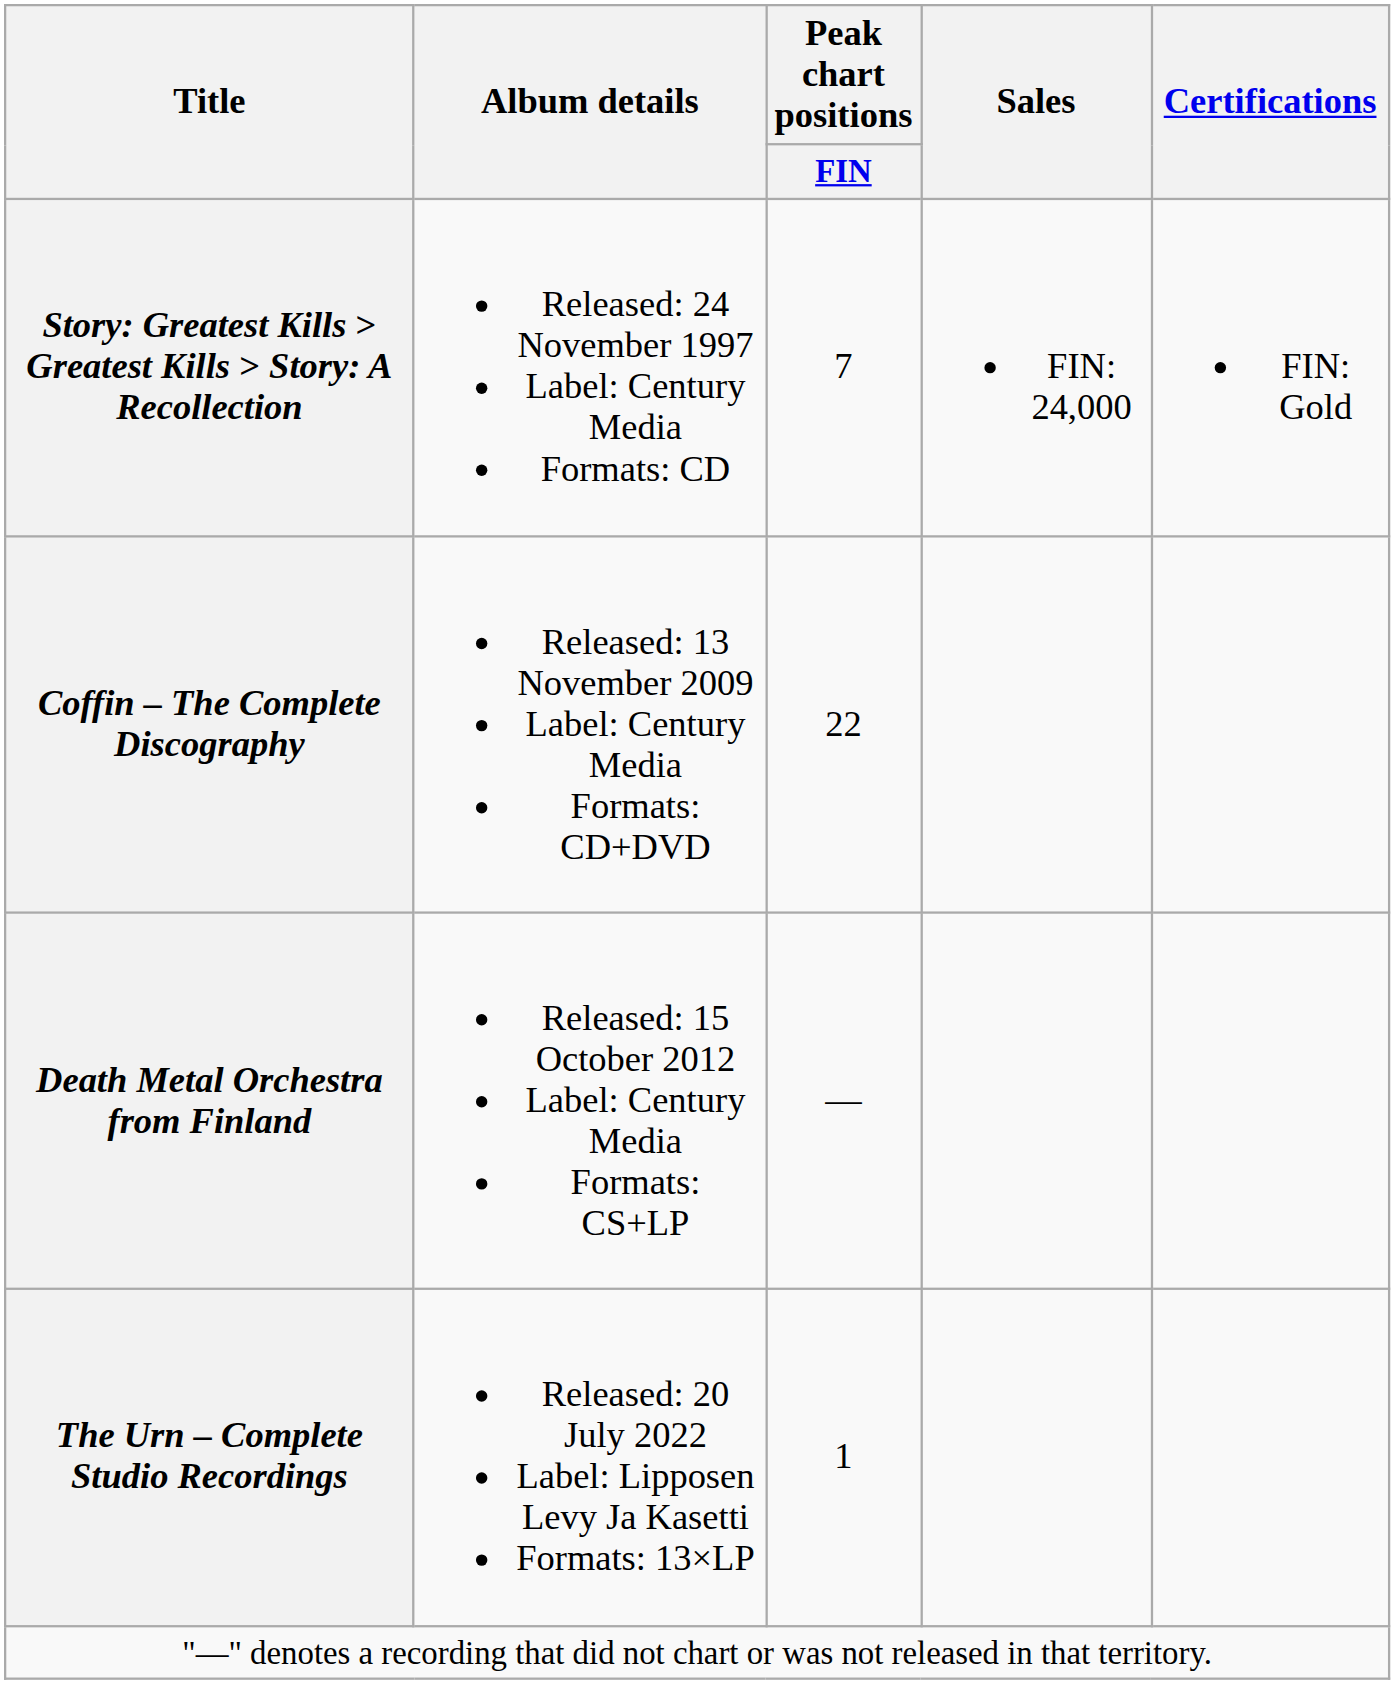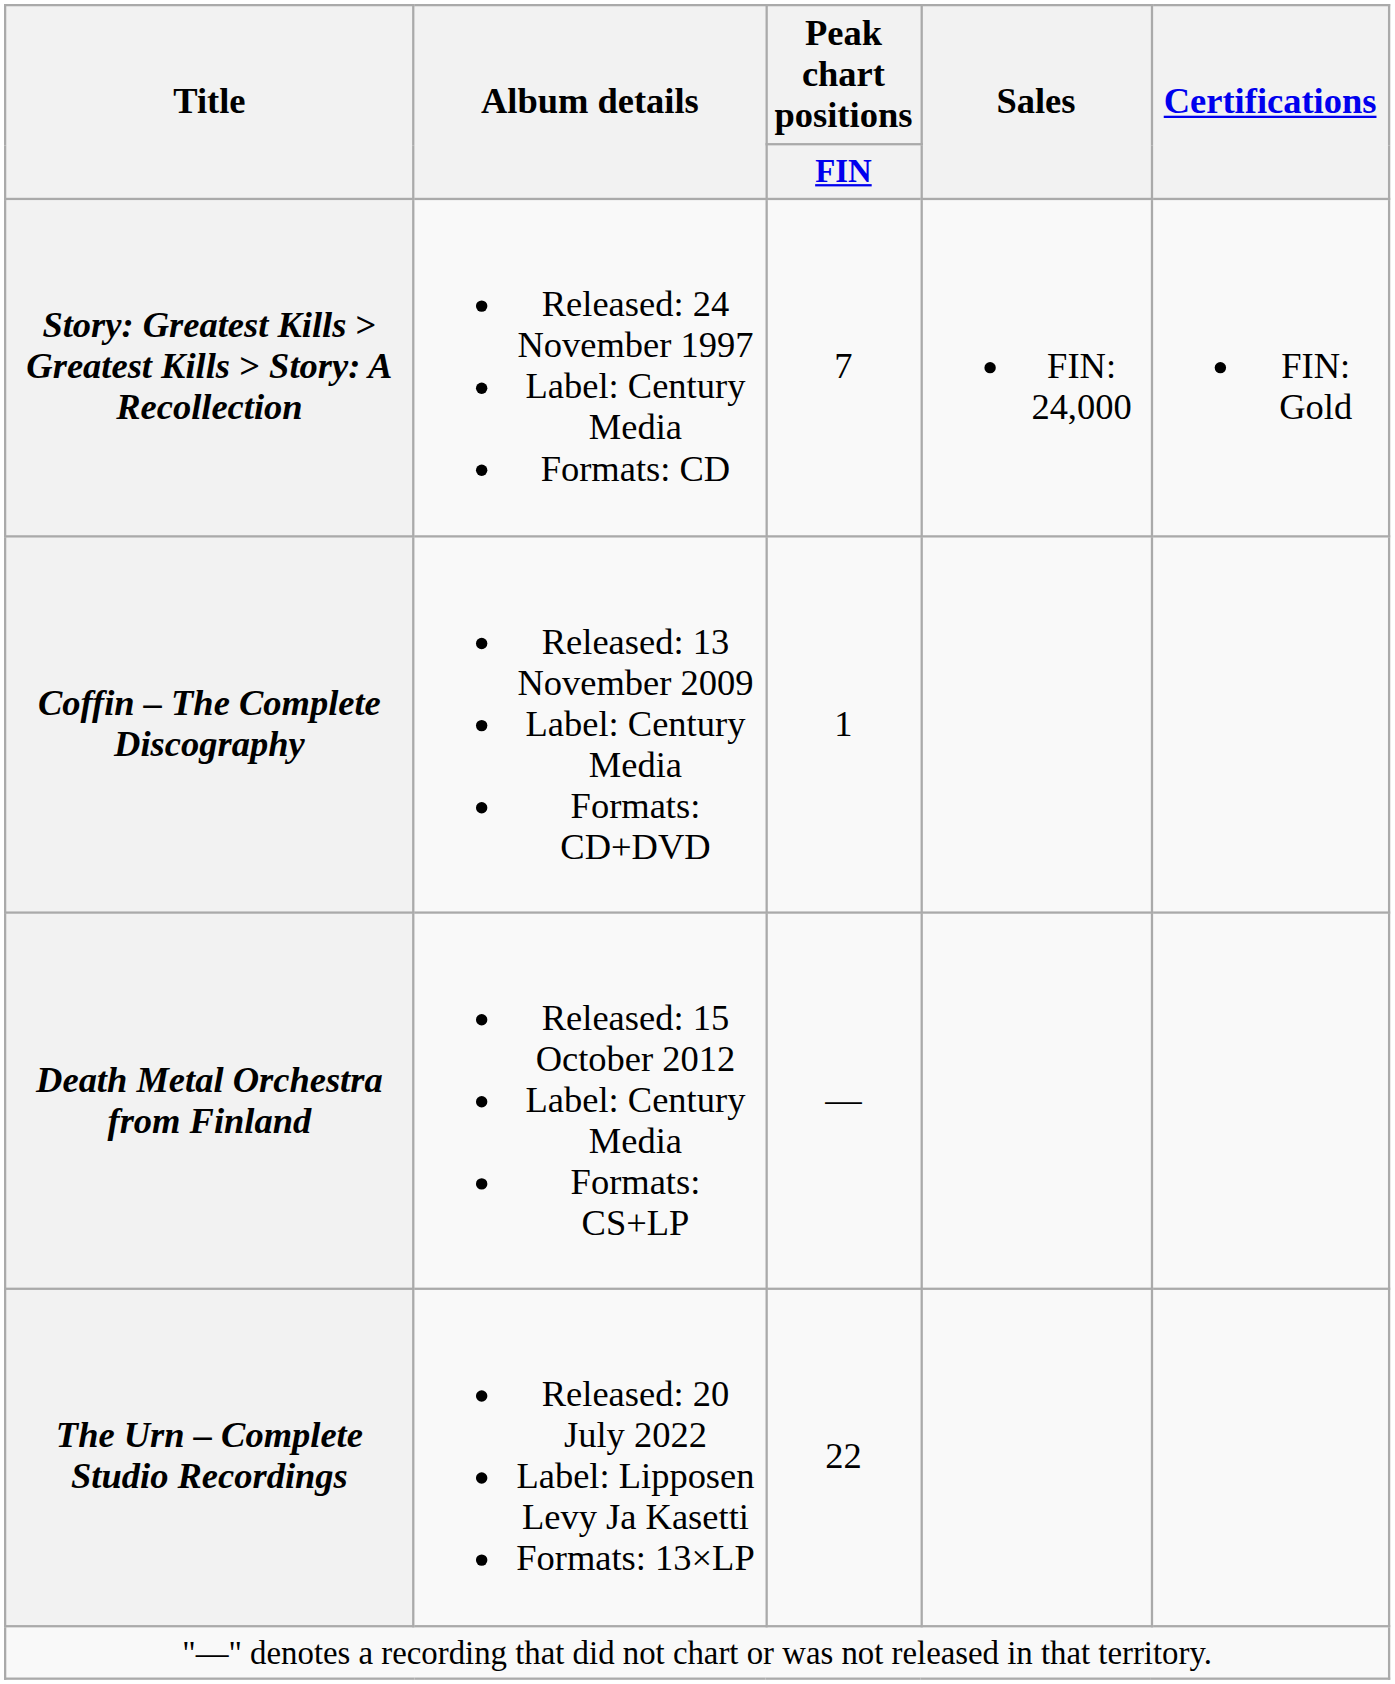Coffin – The Complete Discography | Peak chart positions / FIN: 22 -> 1
The Urn – Complete Studio Recordings | Peak chart positions / FIN: 1 -> 22
